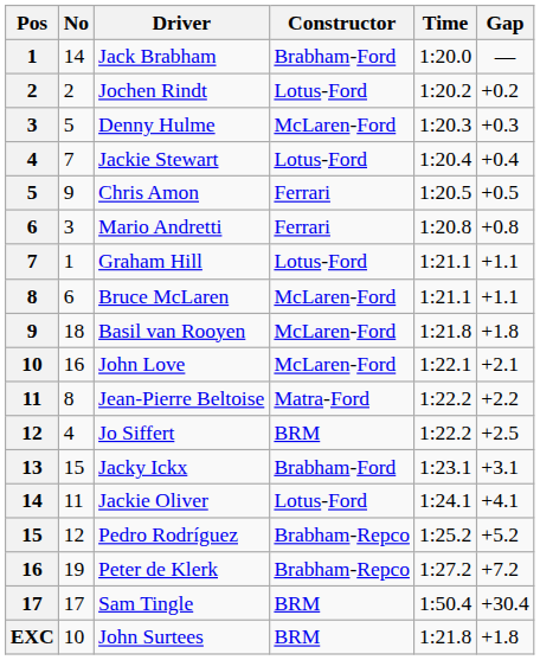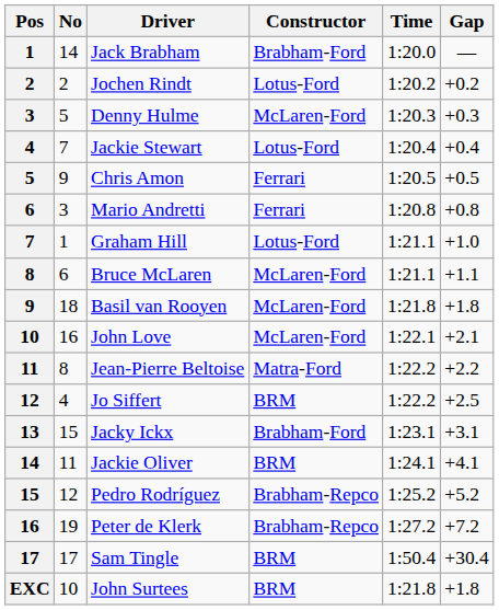Graham Hill | Gap: +1.1 -> +1.0
Jackie Oliver | Constructor: Lotus-Ford -> BRM
